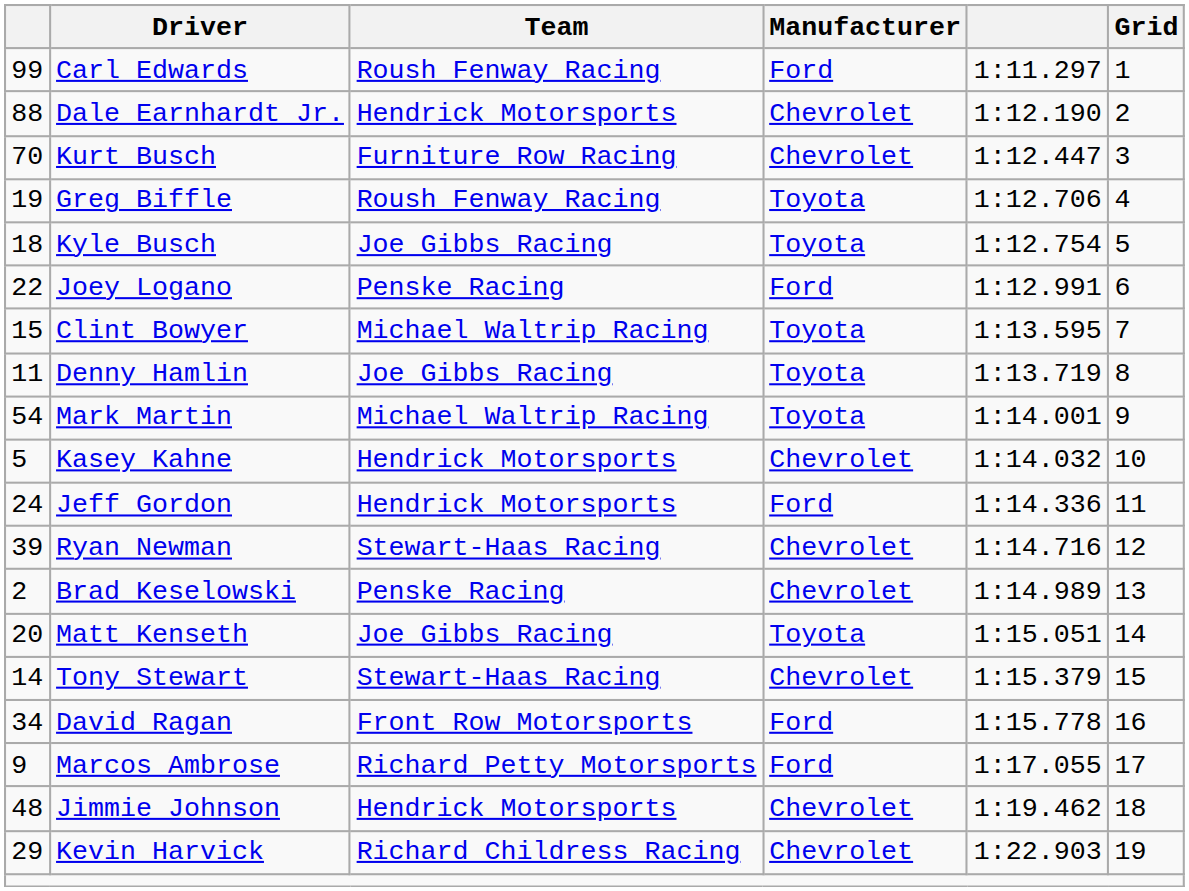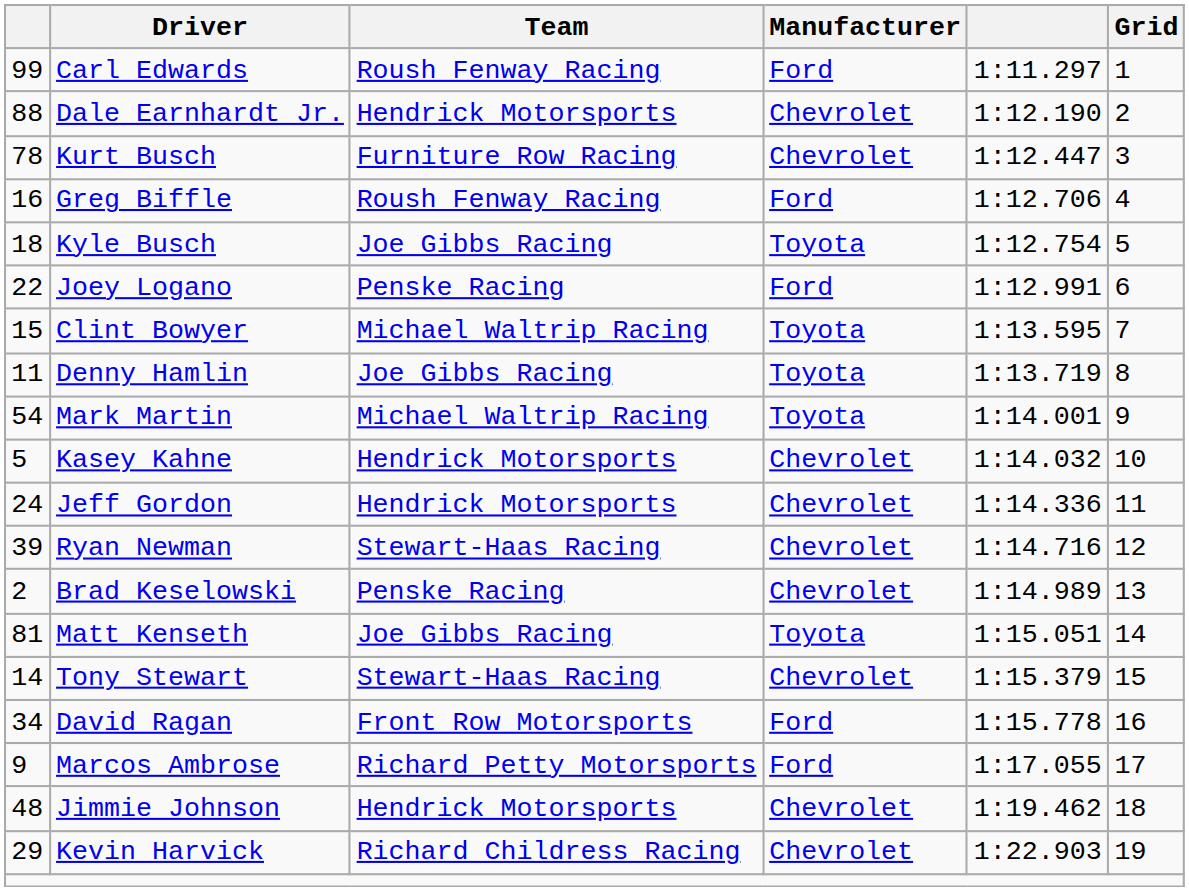Kurt Busch | column 1: 70 -> 78
Greg Biffle | column 1: 19 -> 16
Greg Biffle | Manufacturer: Toyota -> Ford
Jeff Gordon | Manufacturer: Ford -> Chevrolet
Matt Kenseth | column 1: 20 -> 81
